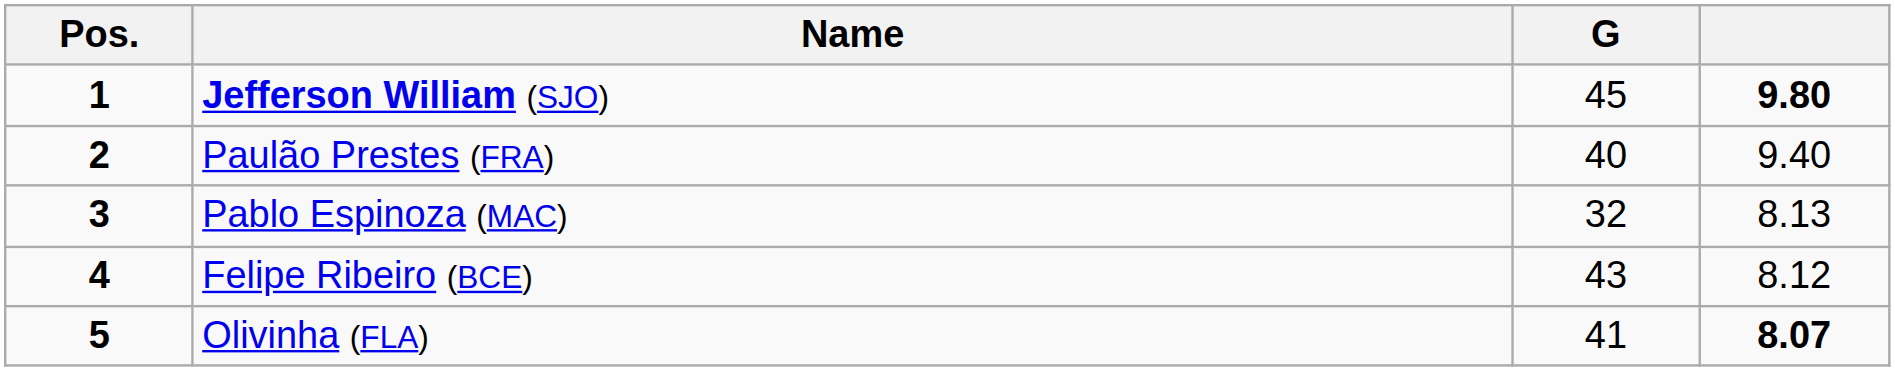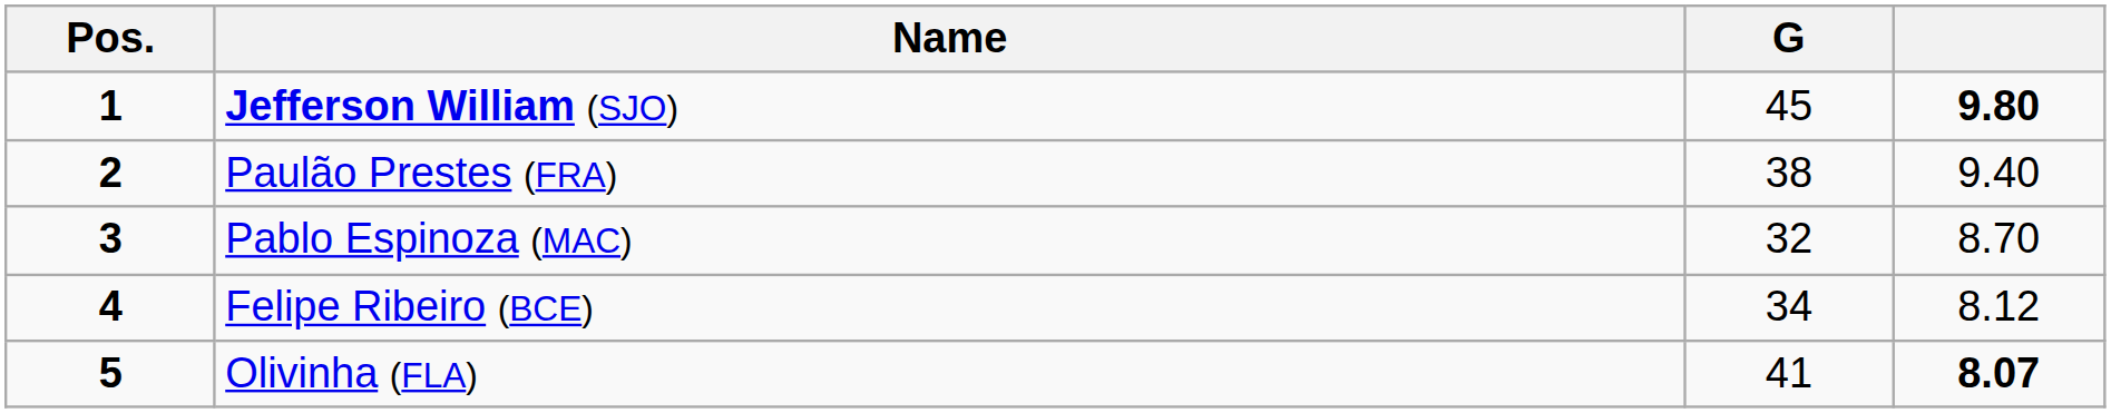Paulão Prestes (FRA) | G: 40 -> 38
Pablo Espinoza (MAC) | column 4: 8.13 -> 8.70
Felipe Ribeiro (BCE) | G: 43 -> 34
